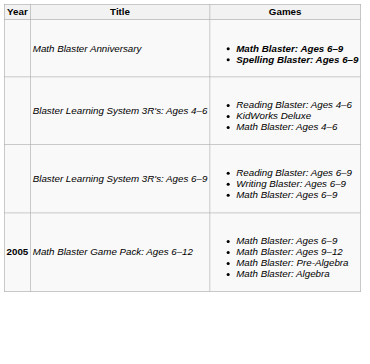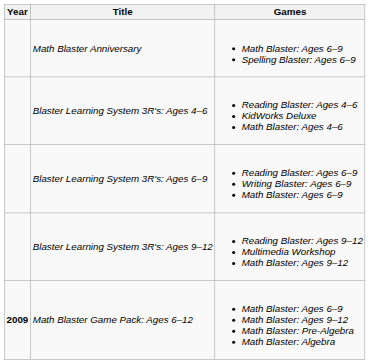Math Blaster Anniversary | Games: bold -> normal
+ row: Blaster Learning System 3R's: Ages 9–12 | Reading Blaster: Ages 9–12 Multimedia Workshop Math Blaster: Ages 9–12
Math Blaster Game Pack: Ages 6–12 | Year: 2005 -> 2009
